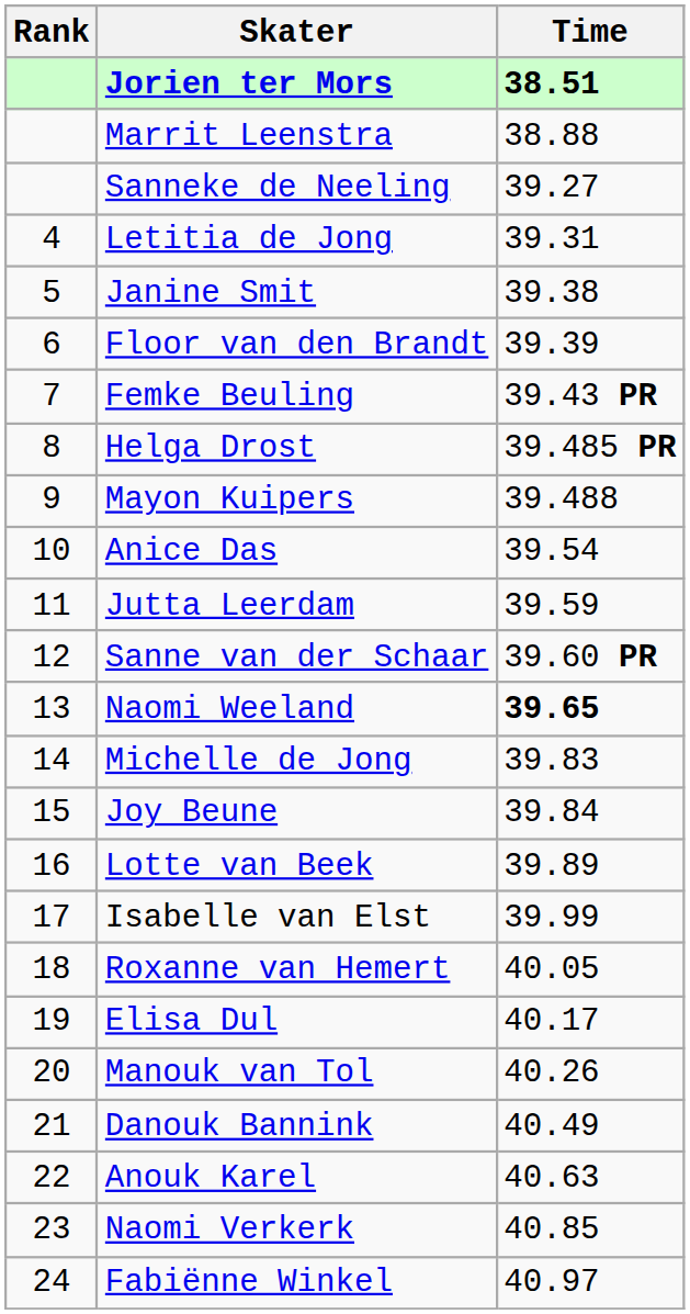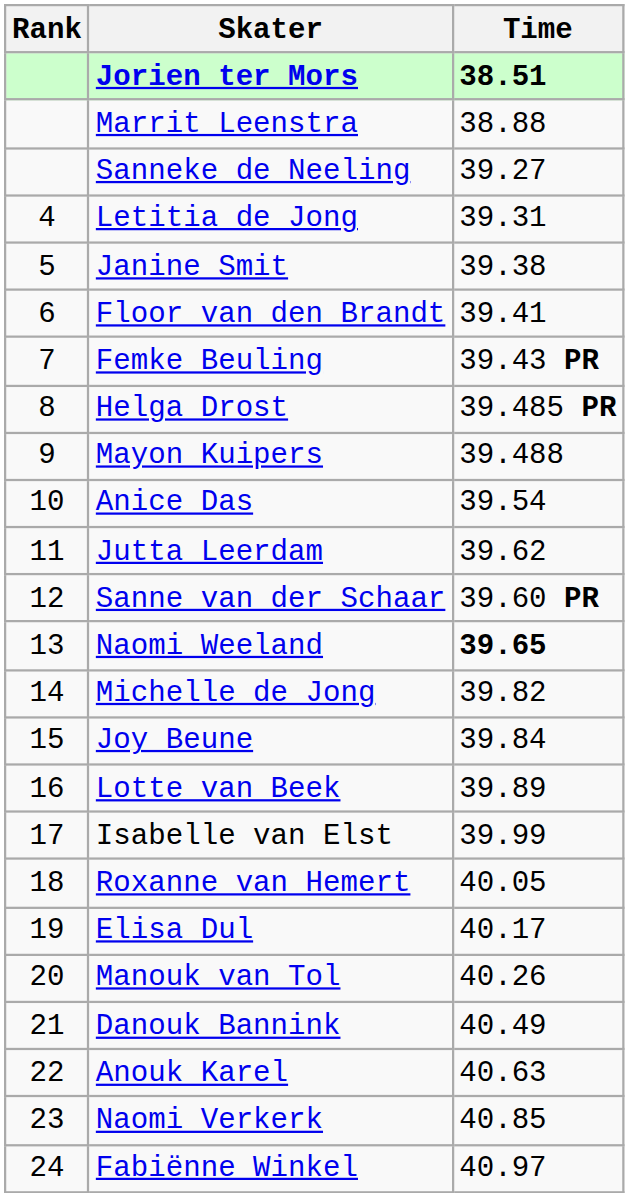Floor van den Brandt | Time: 39.39 -> 39.41
Jutta Leerdam | Time: 39.59 -> 39.62
Michelle de Jong | Time: 39.83 -> 39.82
